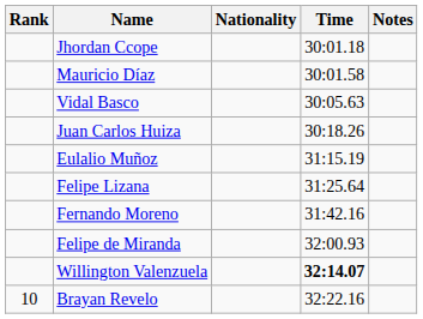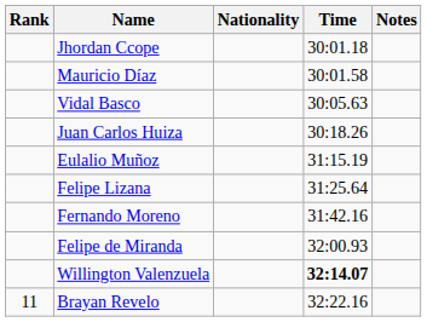Brayan Revelo | Rank: 10 -> 11
